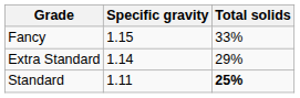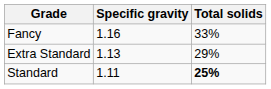Fancy | Specific gravity: 1.15 -> 1.16
Extra Standard | Specific gravity: 1.14 -> 1.13
